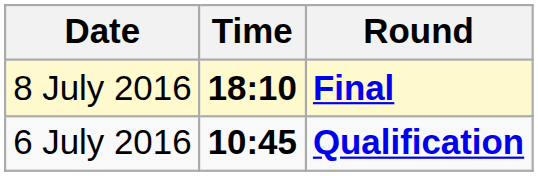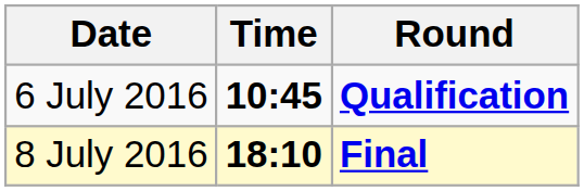rows swapped: 6 July 2016 <-> 8 July 2016
